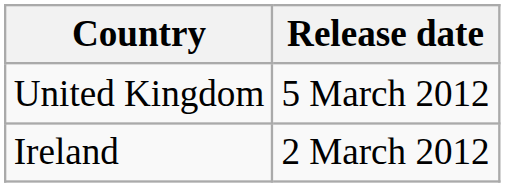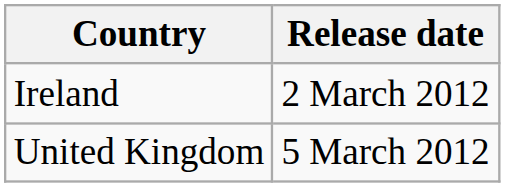rows swapped: Ireland <-> United Kingdom
